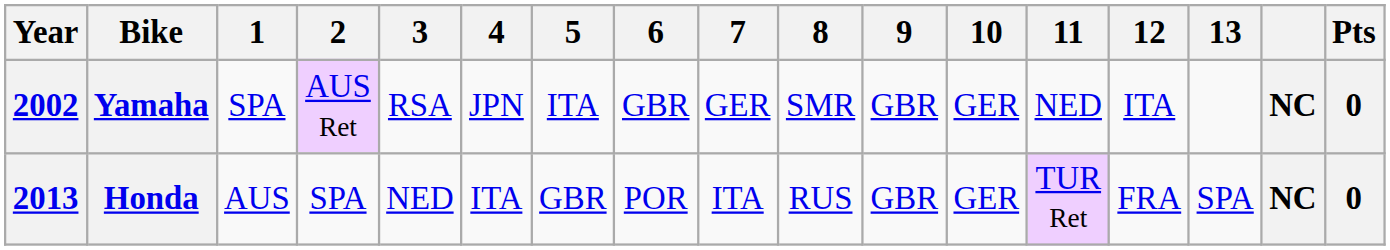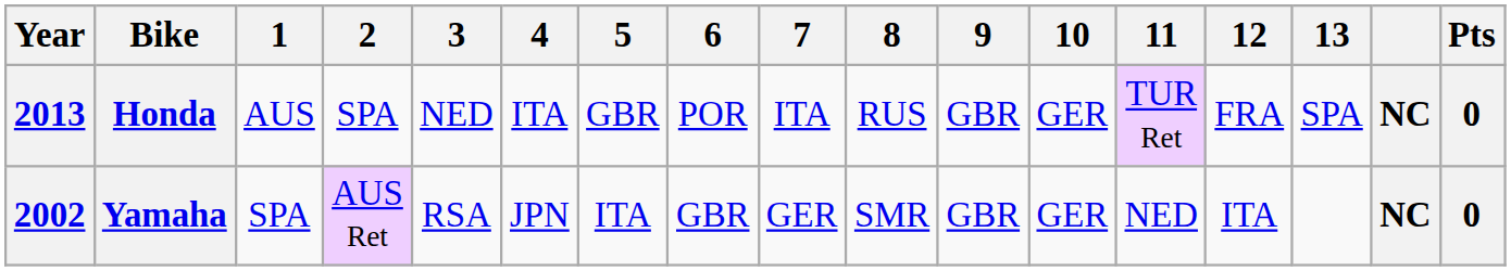rows swapped: Yamaha <-> Honda
